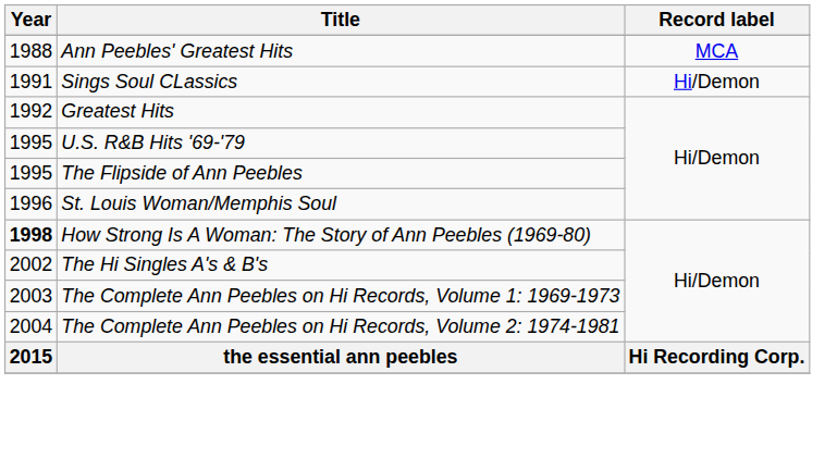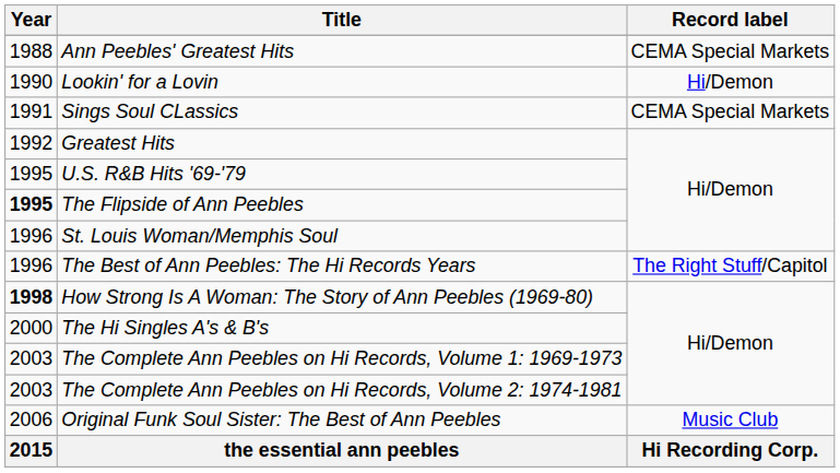Ann Peebles' Greatest Hits | Record label: MCA -> CEMA Special Markets
+ row: 1990 | Lookin' for a Lovin | Hi/Demon
Sings Soul CLassics | Record label: Hi/Demon -> CEMA Special Markets
The Flipside of Ann Peebles | Year: normal -> bold
+ row: 1996 | The Best of Ann Peebles: The Hi Records Years | The Right Stuff/Capitol
The Hi Singles A's & B's | Year: 2002 -> 2000
The Complete Ann Peebles on Hi Records, Volume 2: 1974-1981 | Year: 2004 -> 2003
+ row: 2006 | Original Funk Soul Sister: The Best of Ann Peebles | Music Club
